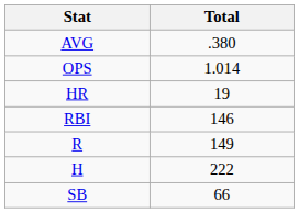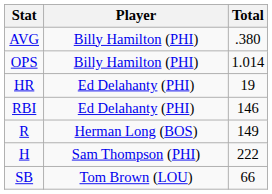+ column: Player | Billy Hamilton (PHI) | Billy Hamilton (PHI) | Ed Delahanty (PHI) | Ed Delahanty (PHI) | Herman Long (BOS) | Sam Thompson (PHI) | Tom Brown (LOU)
